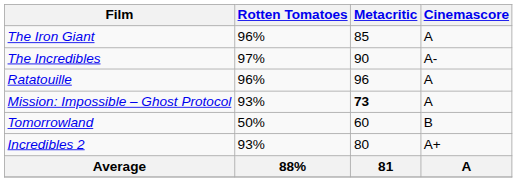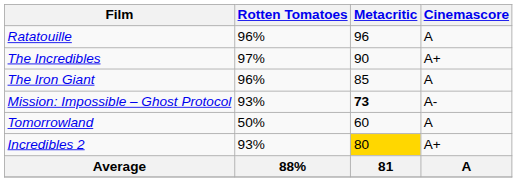rows swapped: The Iron Giant <-> Ratatouille
The Incredibles | Cinemascore: A- -> A+
Mission: Impossible – Ghost Protocol | Cinemascore: A -> A-
Tomorrowland | Cinemascore: B -> A
Incredibles 2 | Metacritic: no background -> gold background
